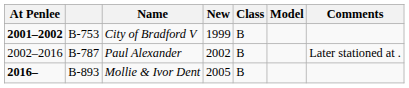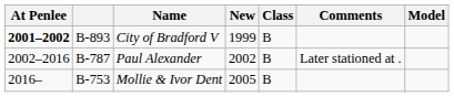columns swapped: Model <-> Comments
City of Bradford V | column 2: B-753 -> B-893
Mollie & Ivor Dent | At Penlee: bold -> normal
Mollie & Ivor Dent | column 2: B-893 -> B-753
